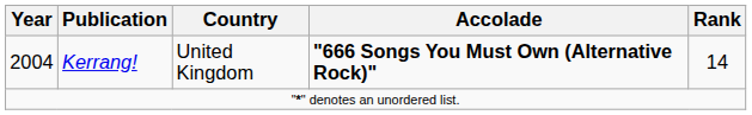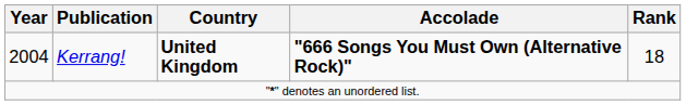2004 | Country: normal -> bold
2004 | Rank: 14 -> 18
